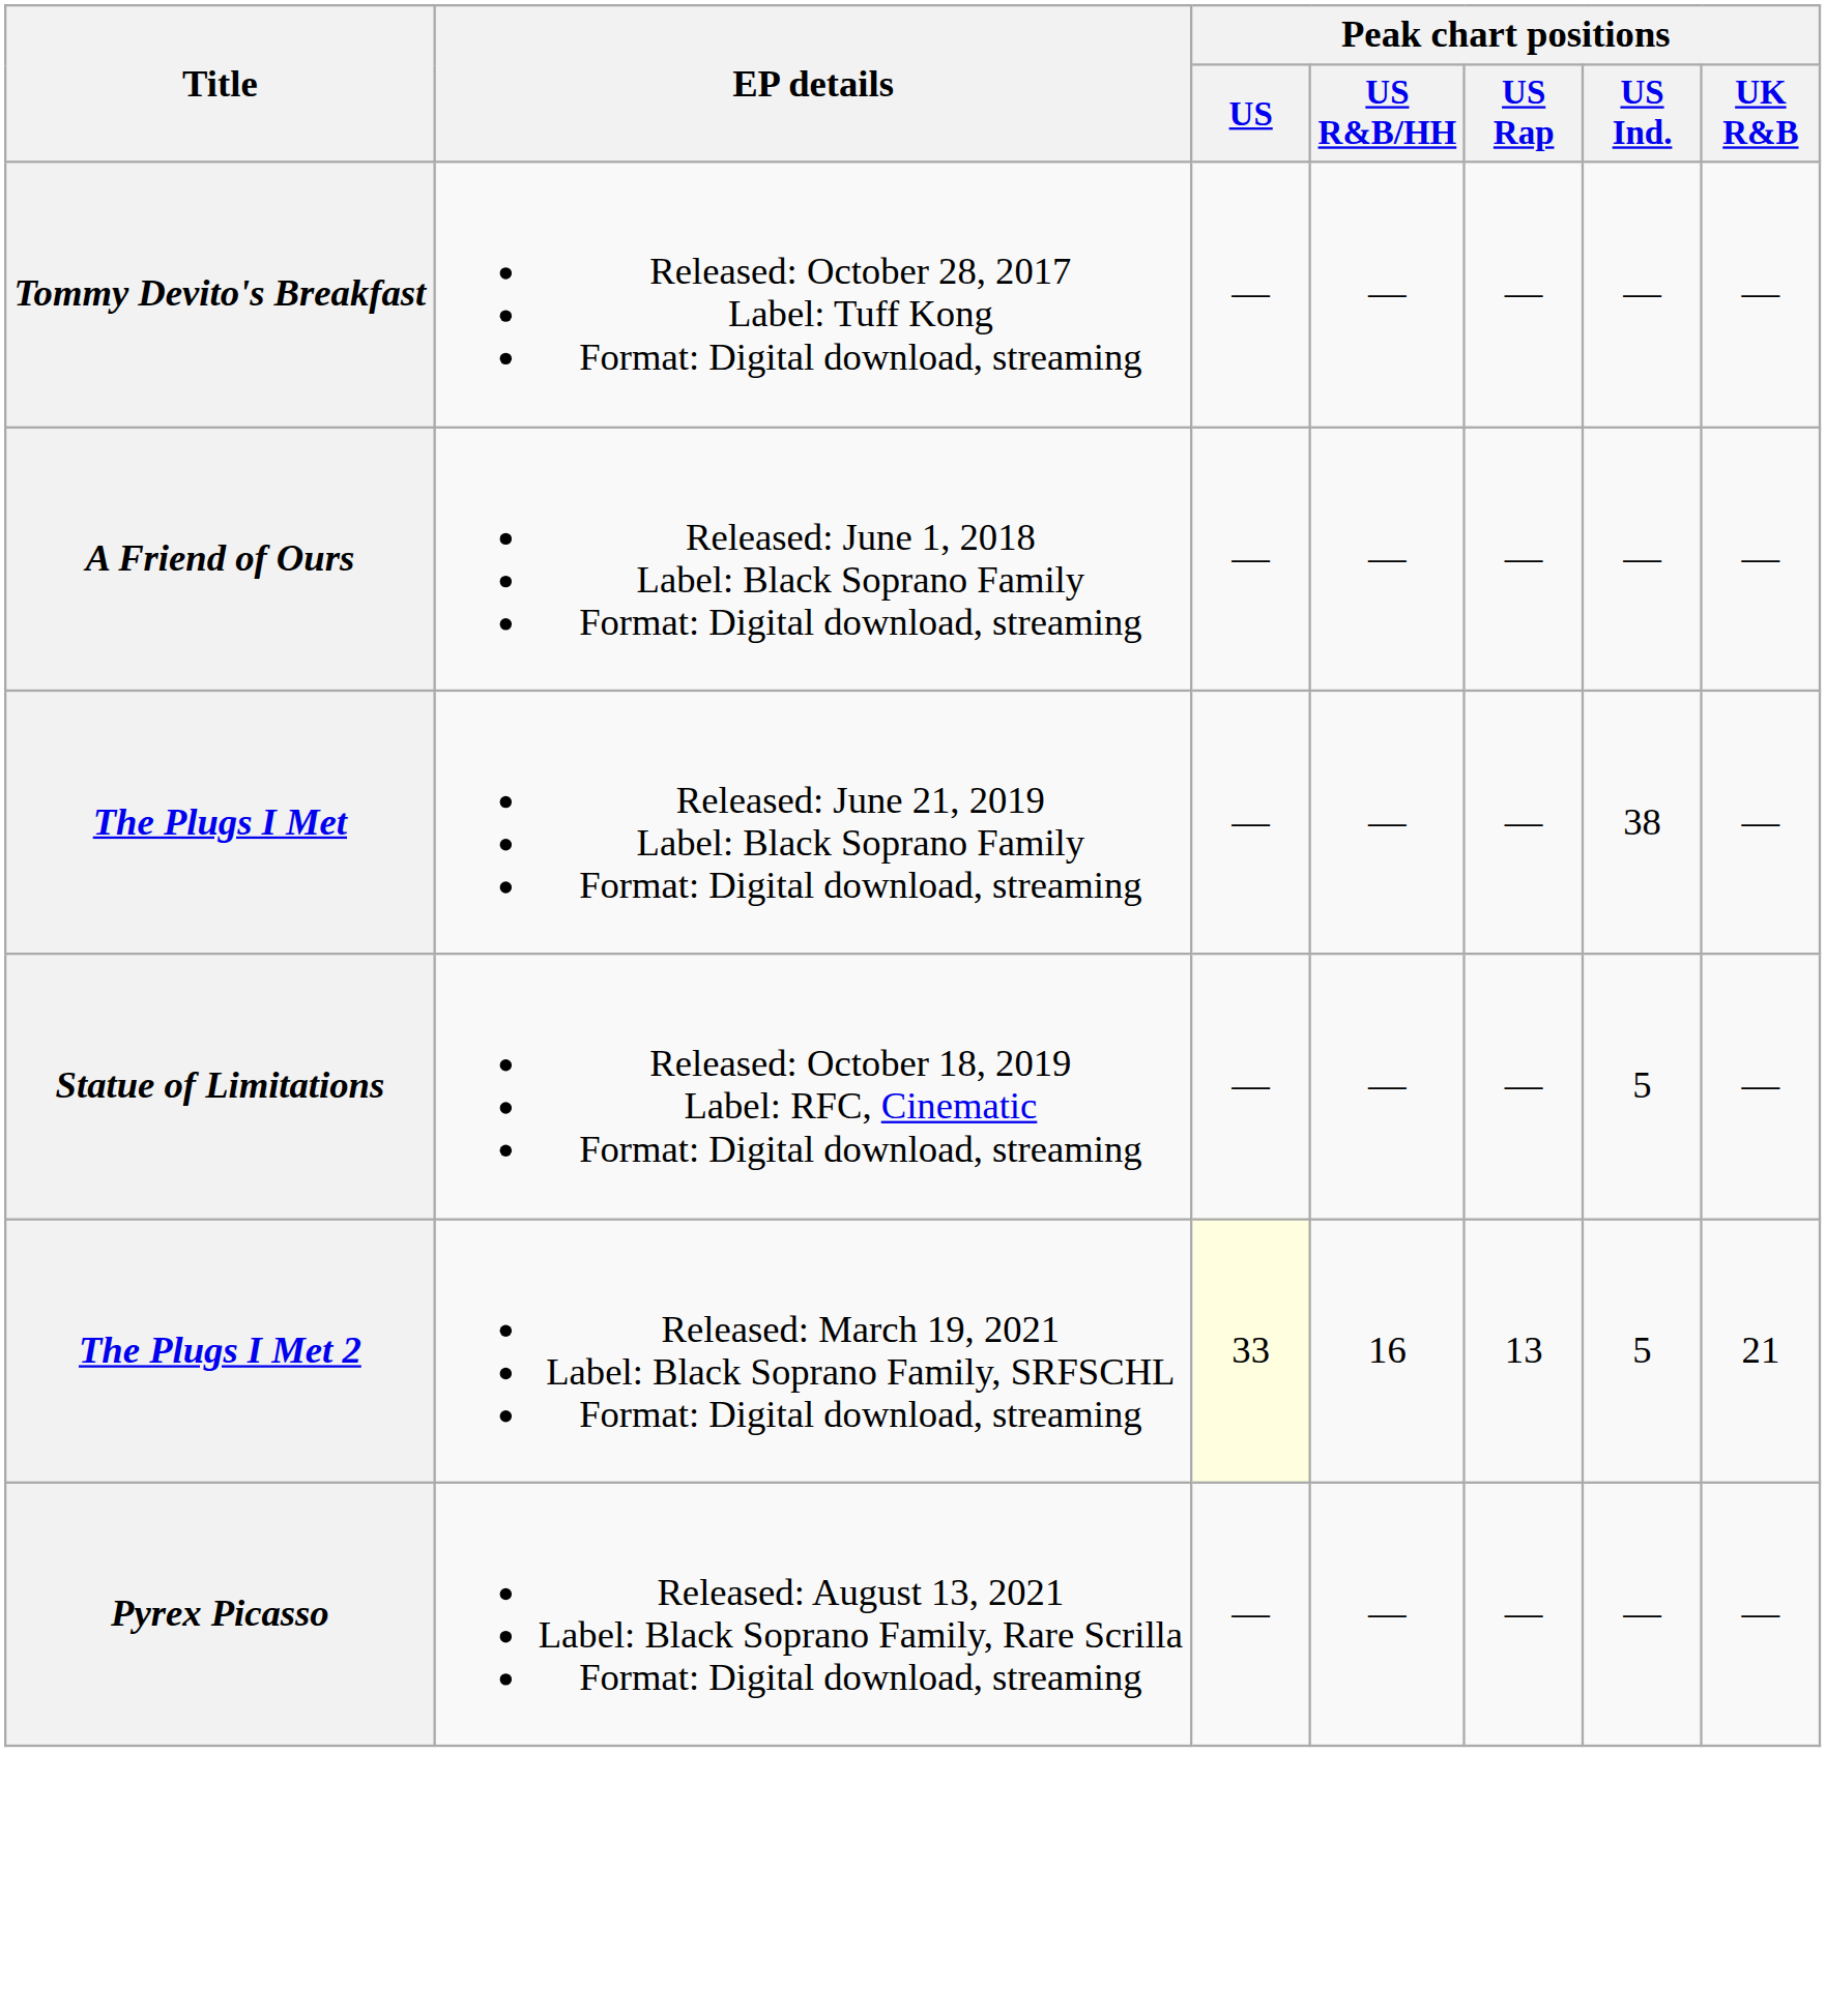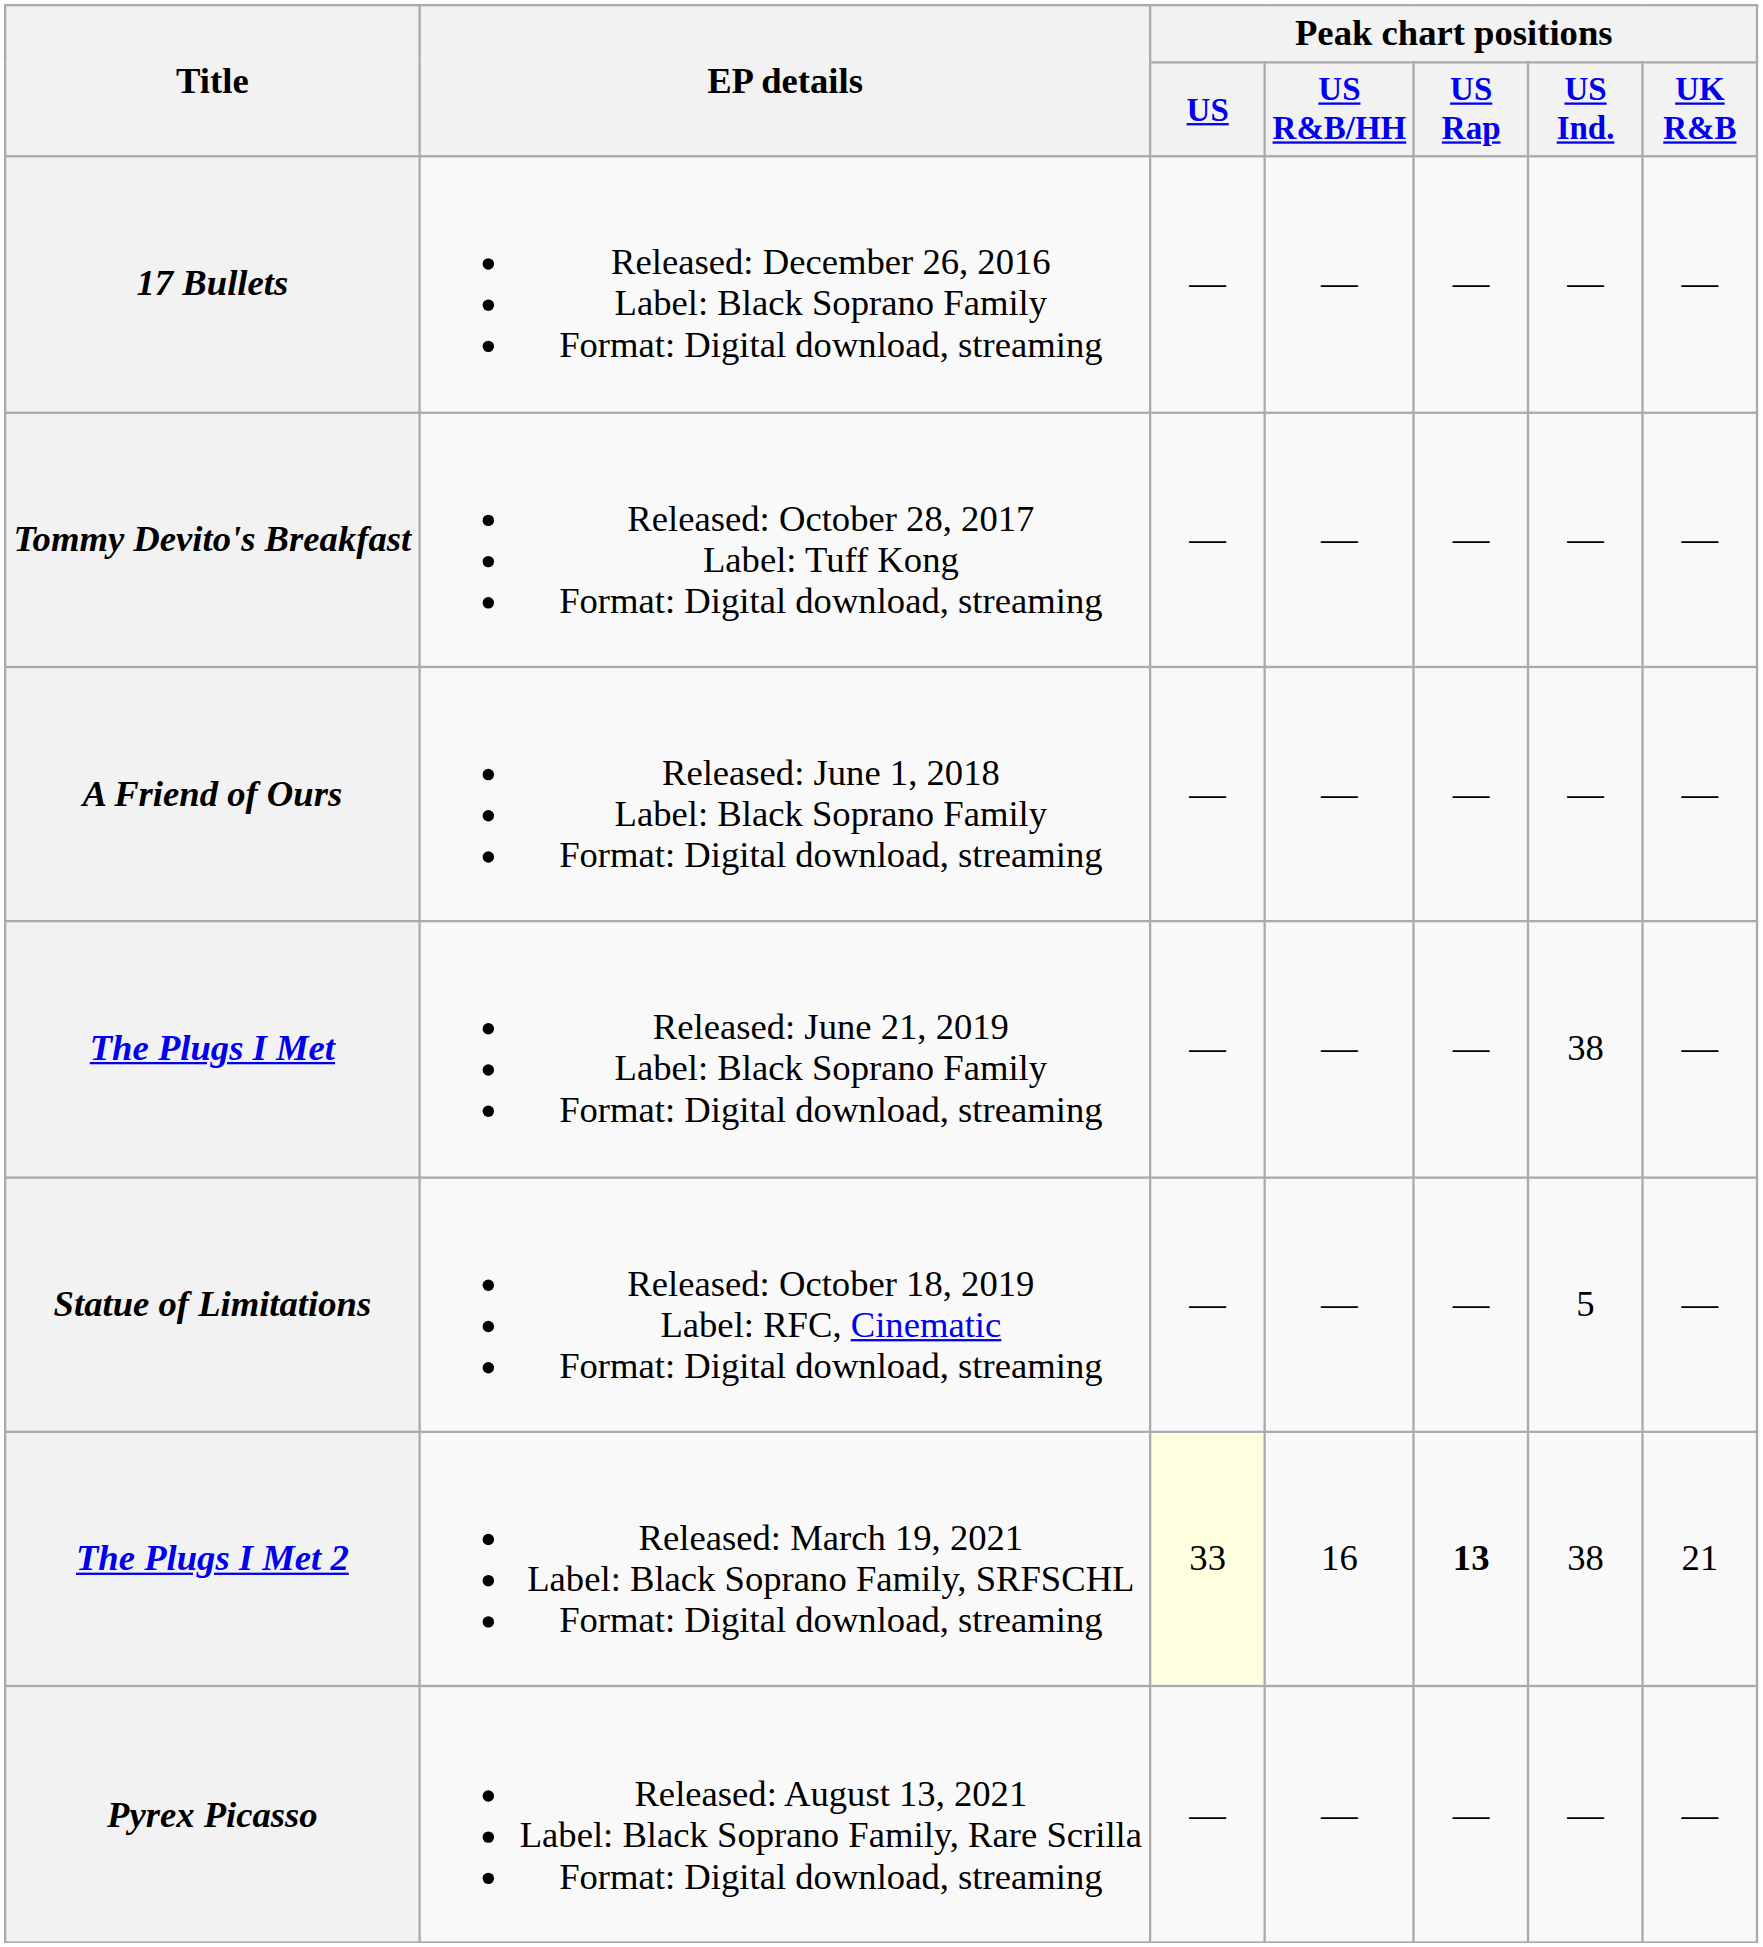+ row: 17 Bullets | Released: December 26, 2016 Label: Black Soprano Family Format: Digital download, streaming | — | — | — | — | —
The Plugs I Met 2 | Peak chart positions / US Rap: normal -> bold
The Plugs I Met 2 | Peak chart positions / US Ind.: 5 -> 38
